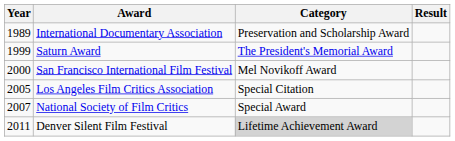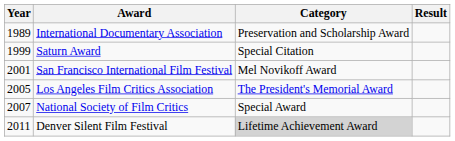Saturn Award | Category: The President's Memorial Award -> Special Citation
San Francisco International Film Festival | Year: 2000 -> 2001
Los Angeles Film Critics Association | Category: Special Citation -> The President's Memorial Award
